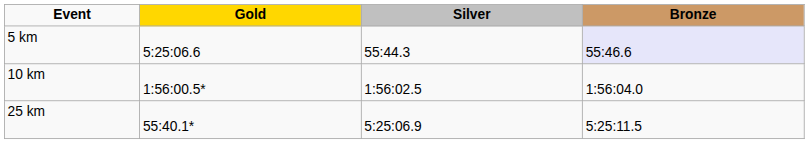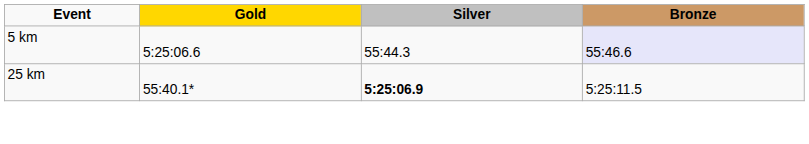- row: 10 km | 1:56:00.5* | 1:56:02.5 | 1:56:04.0
25 km | Silver: normal -> bold
